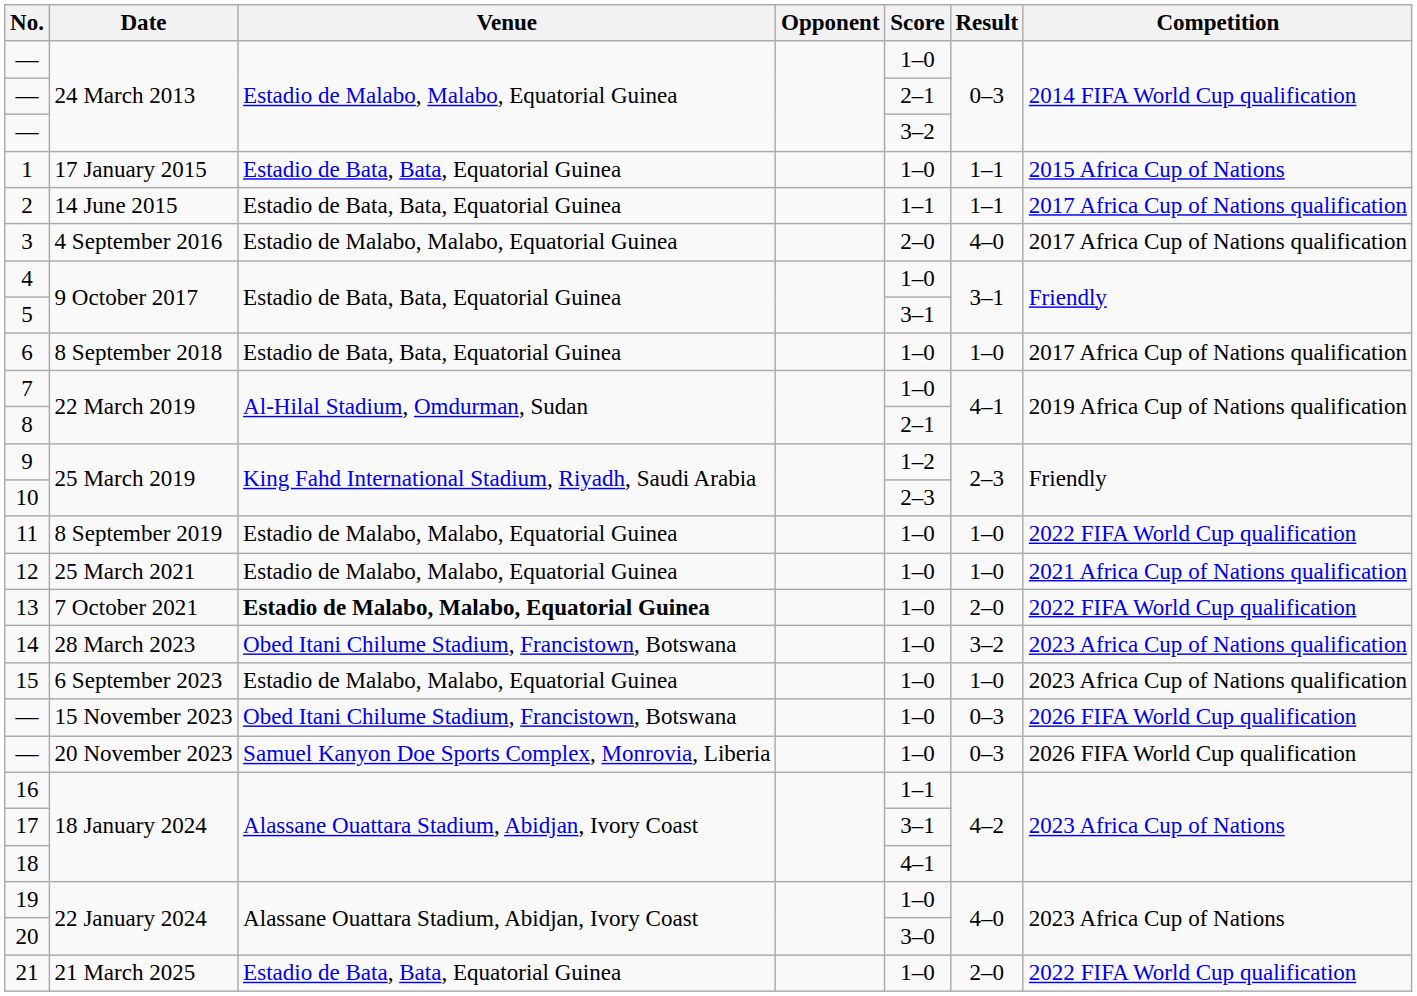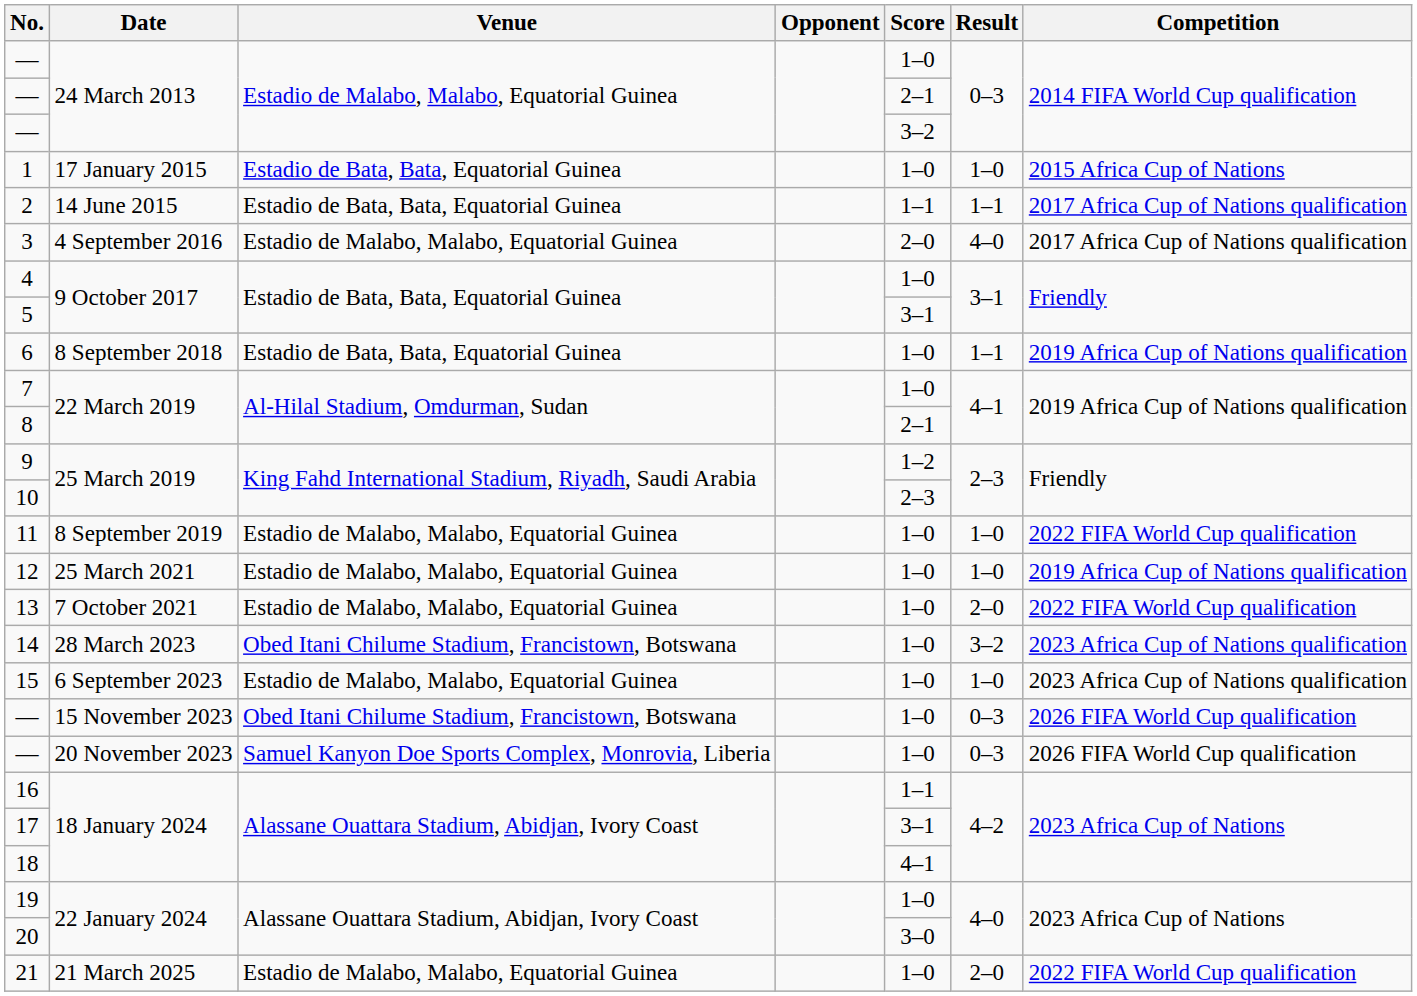1 | Result: 1–1 -> 1–0
6 | Result: 1–0 -> 1–1
6 | Competition: 2017 Africa Cup of Nations qualification -> 2019 Africa Cup of Nations qualification
12 | Competition: 2021 Africa Cup of Nations qualification -> 2019 Africa Cup of Nations qualification
13 | Venue: bold -> normal
21 | Venue: Estadio de Bata, Bata, Equatorial Guinea -> Estadio de Malabo, Malabo, Equatorial Guinea
